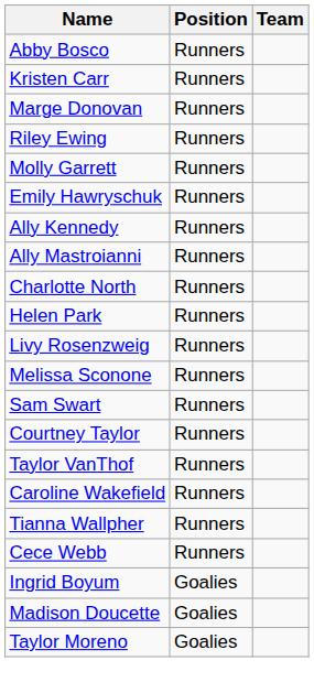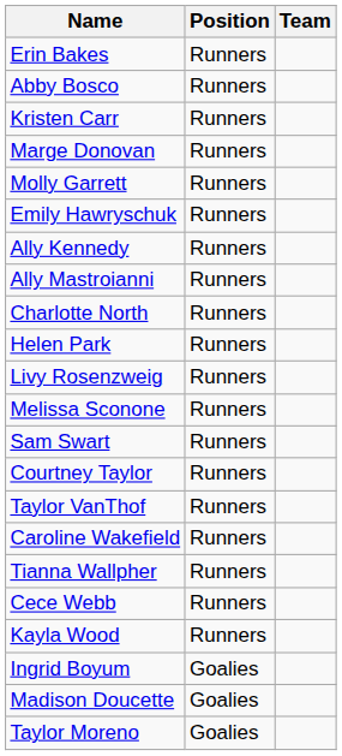+ row: Erin Bakes | Runners
- row: Riley Ewing | Runners
+ row: Kayla Wood | Runners
